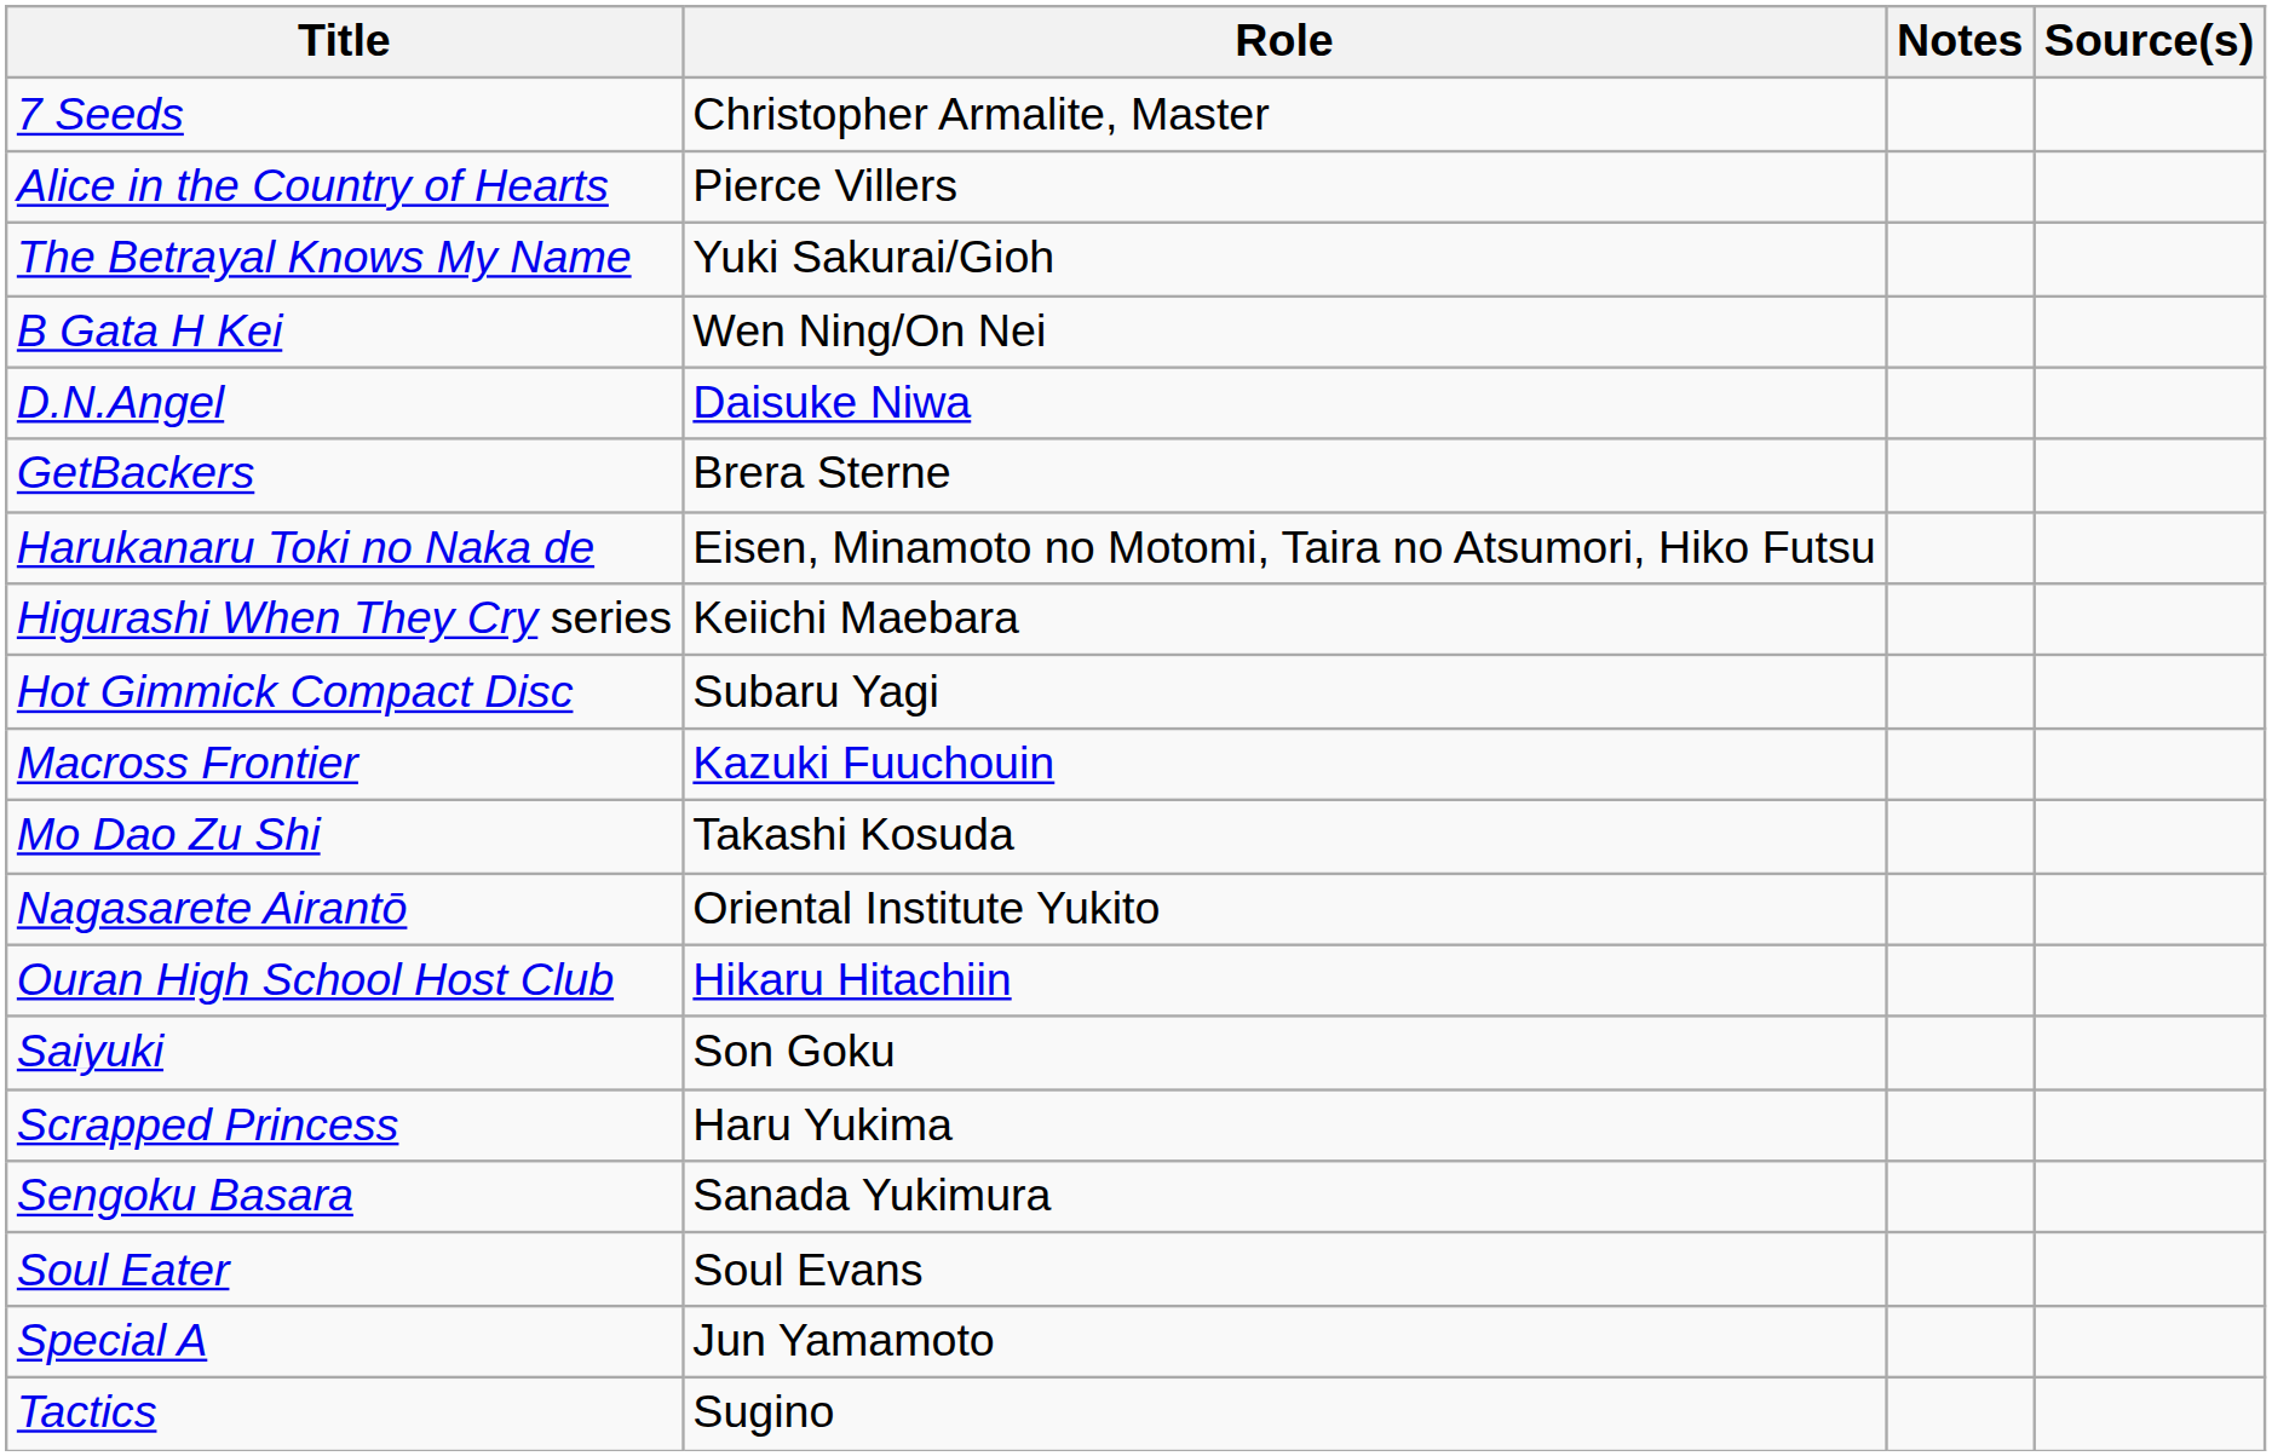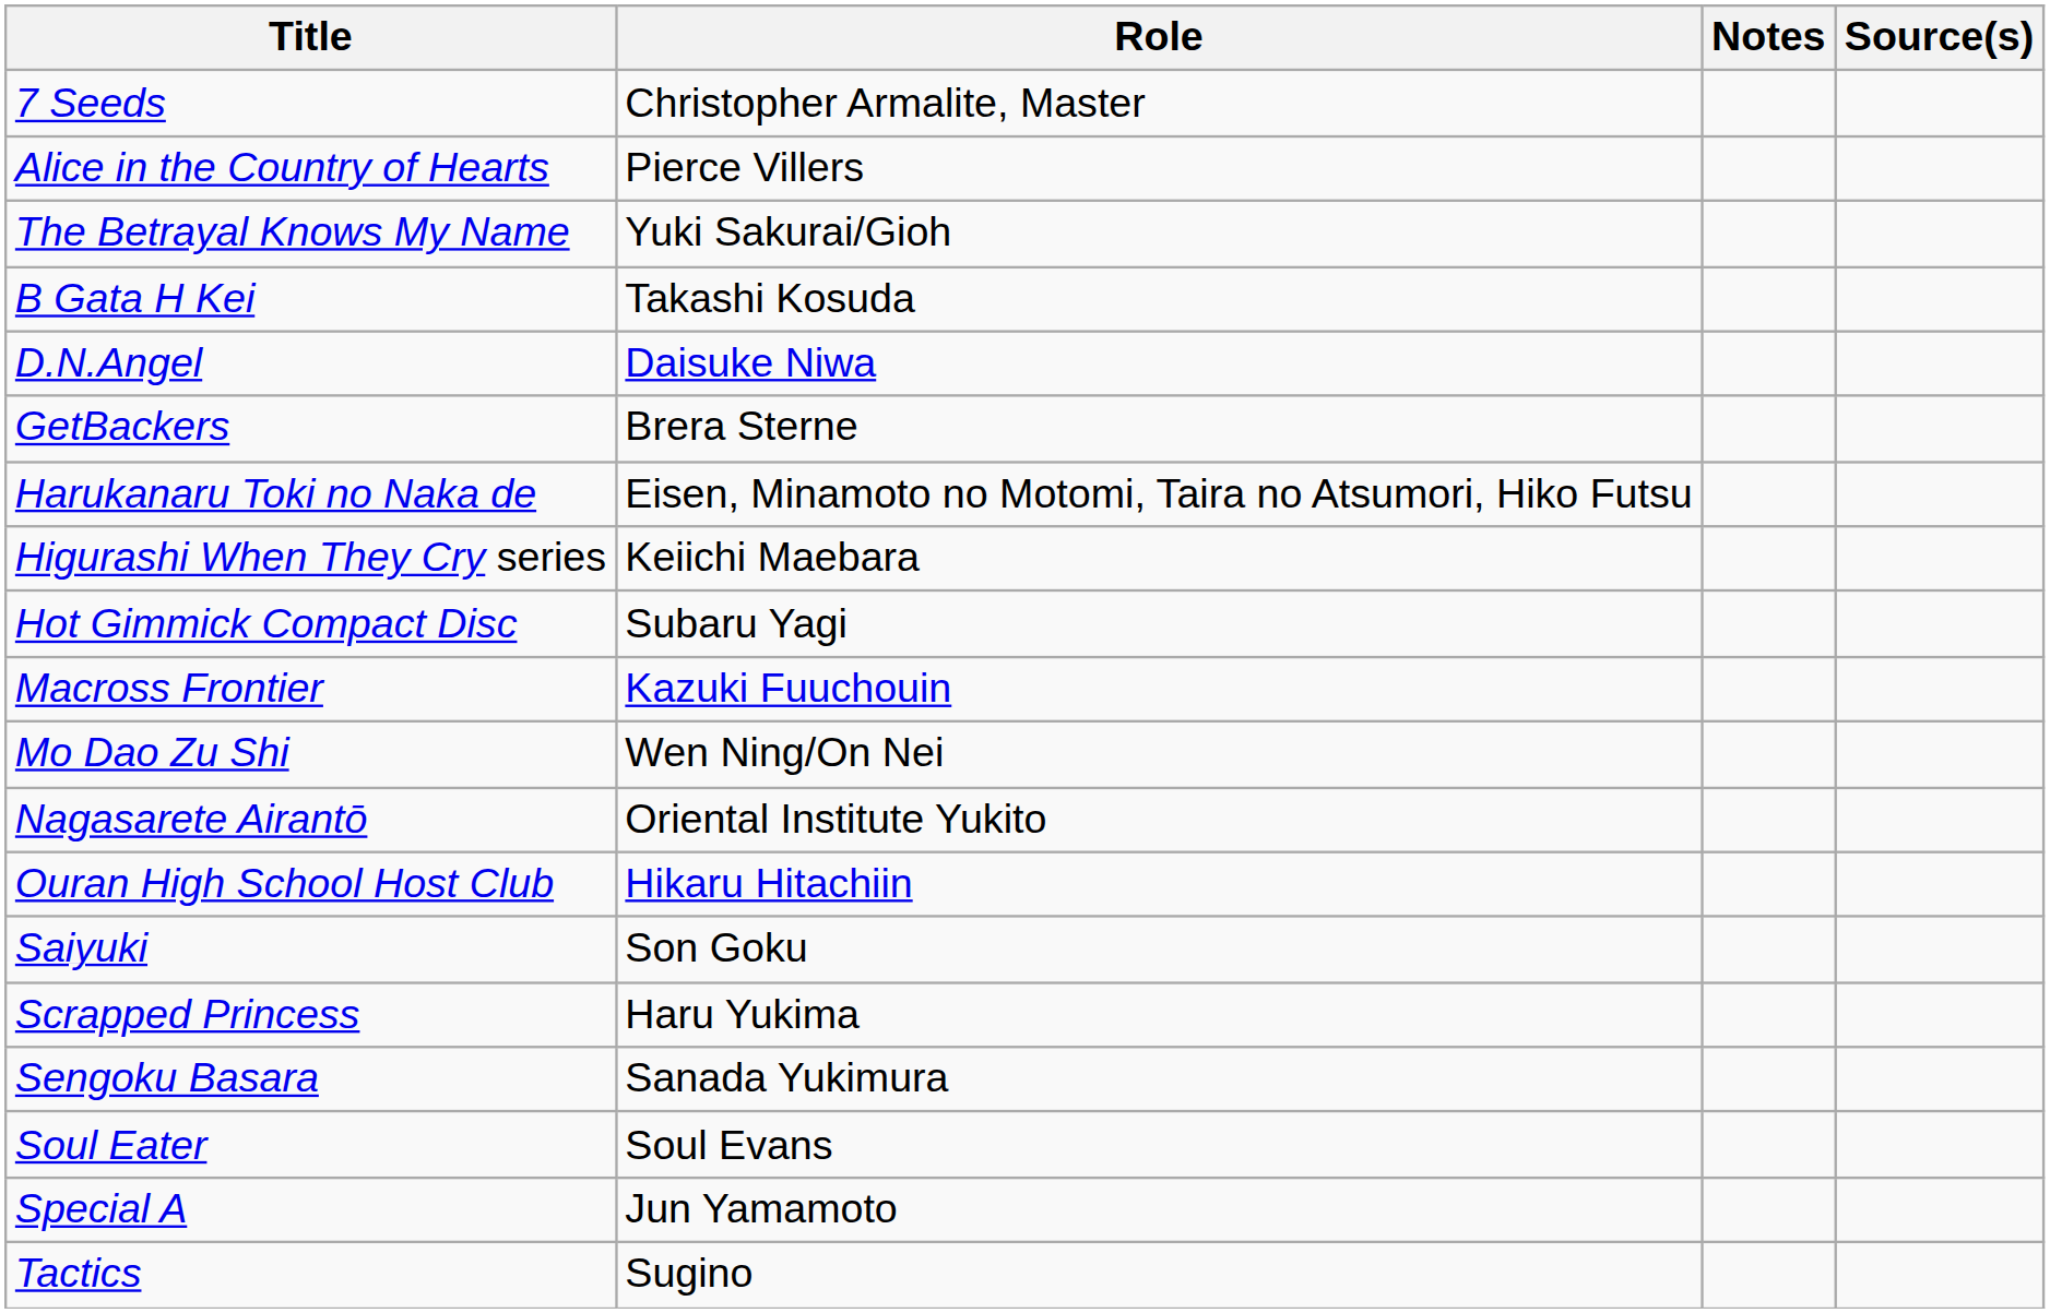B Gata H Kei | Role: Wen Ning/On Nei -> Takashi Kosuda
Mo Dao Zu Shi | Role: Takashi Kosuda -> Wen Ning/On Nei
